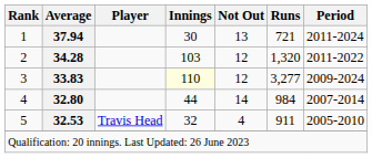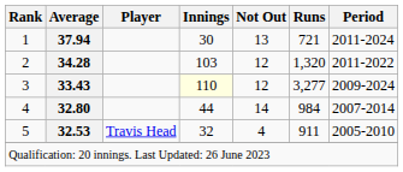3 | Average: 33.83 -> 33.43
